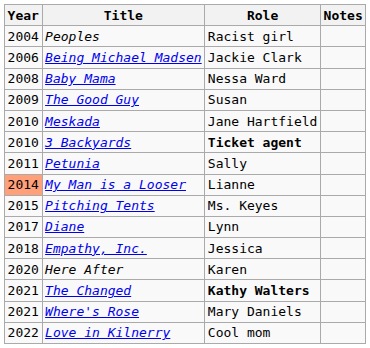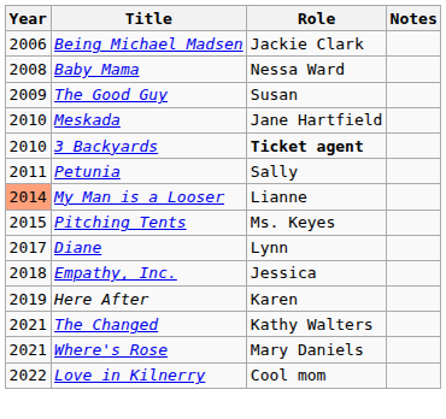- row: 2004 | Peoples | Racist girl
Here After | Year: 2020 -> 2019
The Changed | Role: bold -> normal
